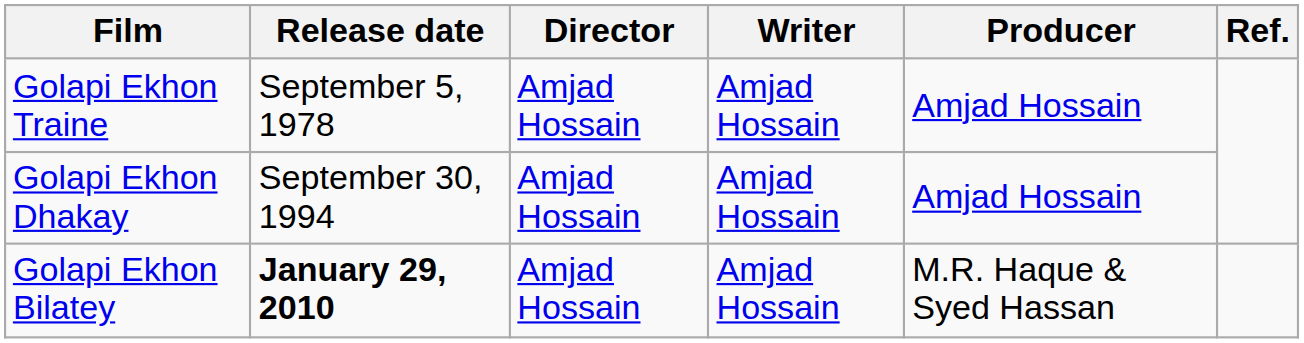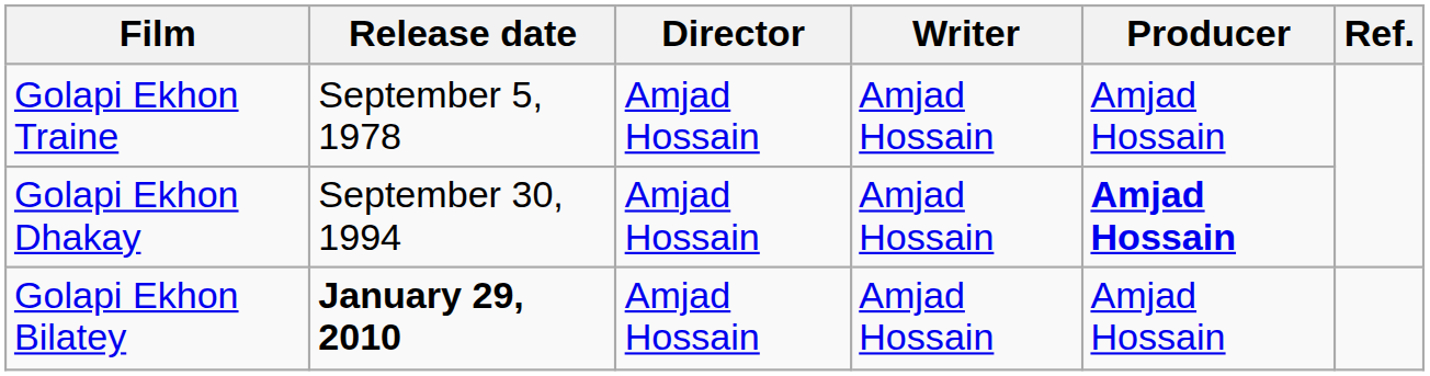Golapi Ekhon Dhakay | Producer: normal -> bold
Golapi Ekhon Bilatey | Producer: M.R. Haque & Syed Hassan -> Amjad Hossain
